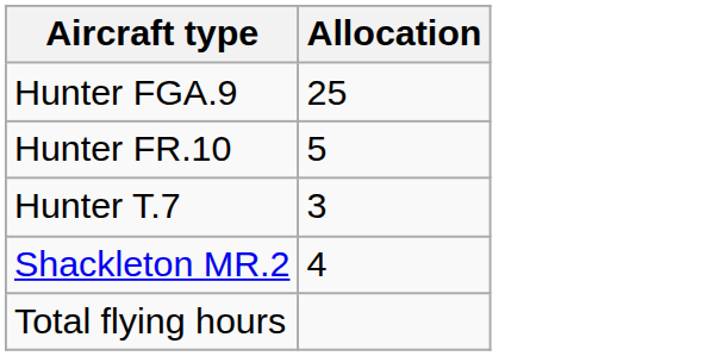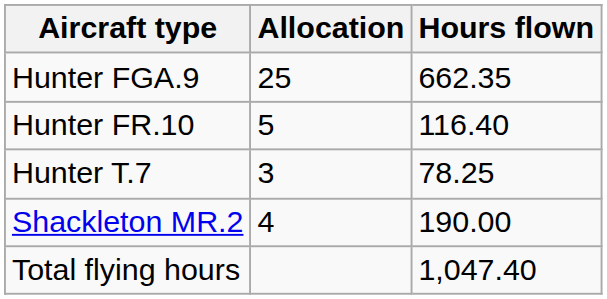+ column: Hours flown | 662.35 | 116.40 | 78.25 | 190.00 | 1,047.40
